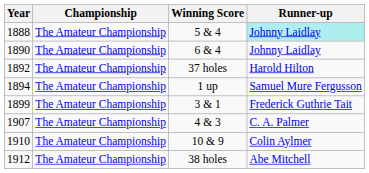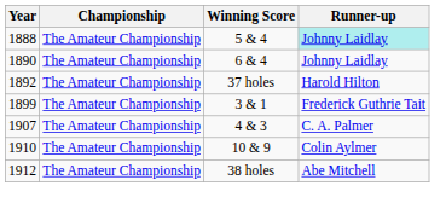- row: 1894 | The Amateur Championship | 1 up | Samuel Mure Fergusson
